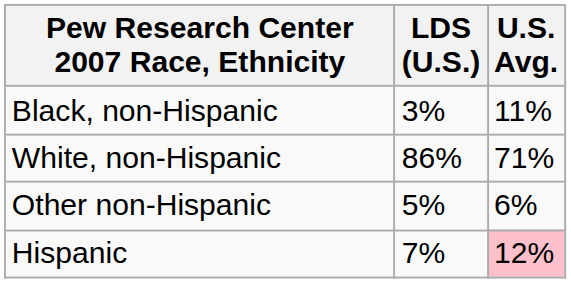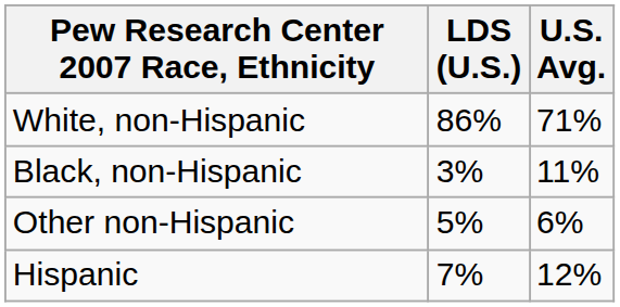rows swapped: White, non-Hispanic <-> Black, non-Hispanic
Hispanic | U.S. Avg.: pink background -> no background
